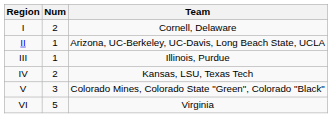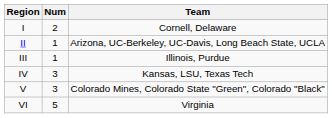IV | Num: 2 -> 3
